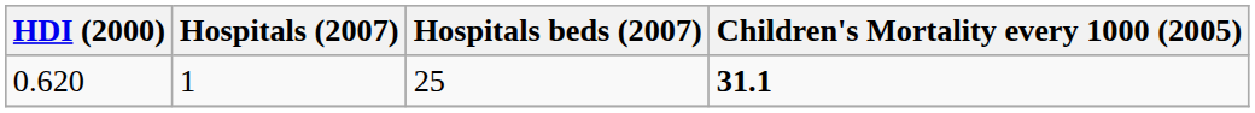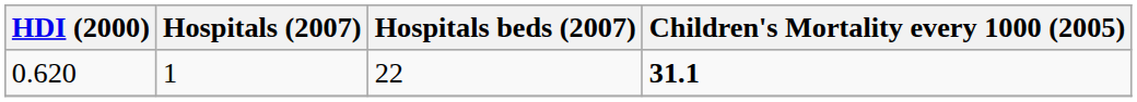0.620 | Hospitals beds (2007): 25 -> 22
